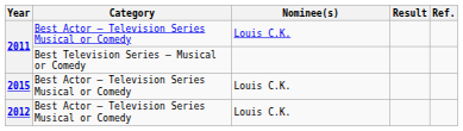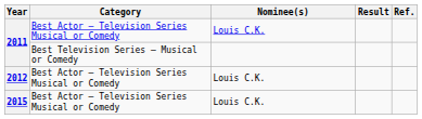rows swapped: 2012 <-> 2015
